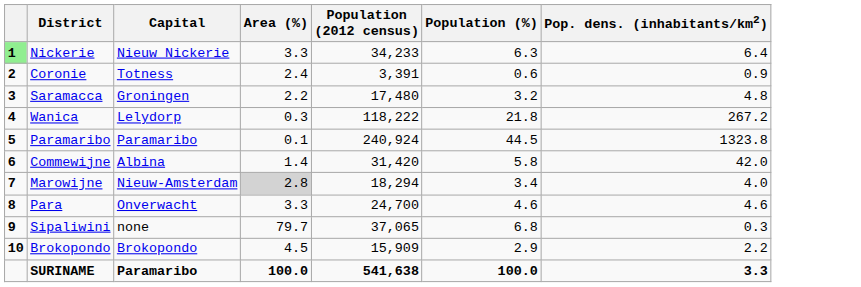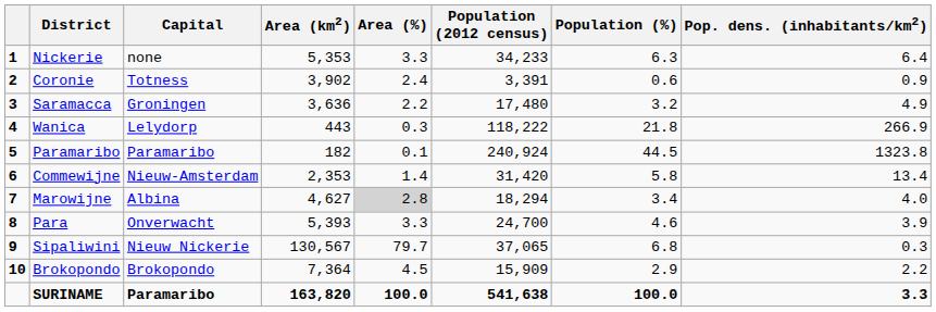+ column: Area (km2) | 5,353 | 3,902 | 3,636 | 443 | 182 | 2,353 | 4,627 | 5,393 | 130,567 | 7,364 | 163,820
Nickerie | column 1: lightgreen background -> no background
Nickerie | Capital: Nieuw Nickerie -> none
Saramacca | Pop. dens. (inhabitants/km2): 4.8 -> 4.9
Wanica | Pop. dens. (inhabitants/km2): 267.2 -> 266.9
Commewijne | Capital: Albina -> Nieuw-Amsterdam
Commewijne | Pop. dens. (inhabitants/km2): 42.0 -> 13.4
Marowijne | Capital: Nieuw-Amsterdam -> Albina
Para | Pop. dens. (inhabitants/km2): 4.6 -> 3.9
Sipaliwini | Capital: none -> Nieuw Nickerie
